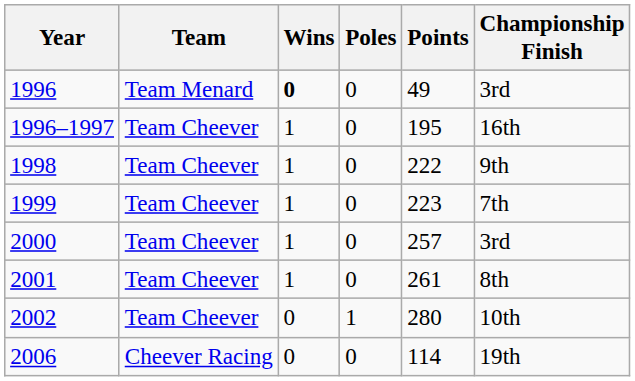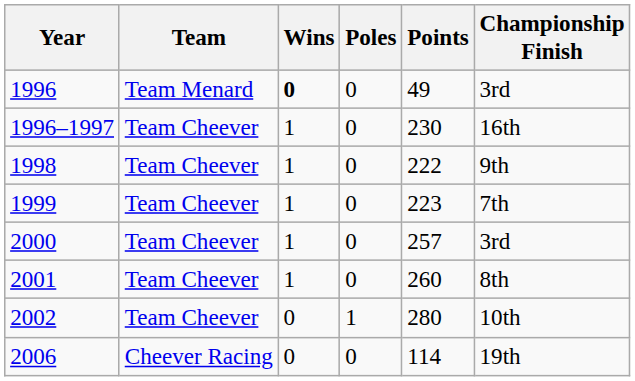1996–1997 | Points: 195 -> 230
2001 | Points: 261 -> 260
